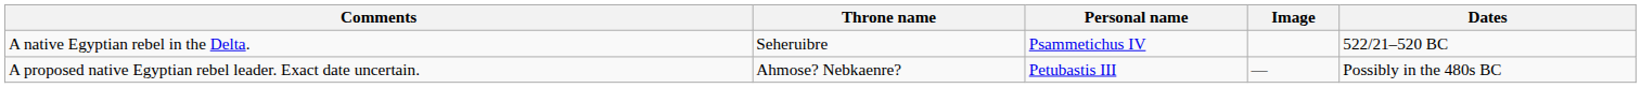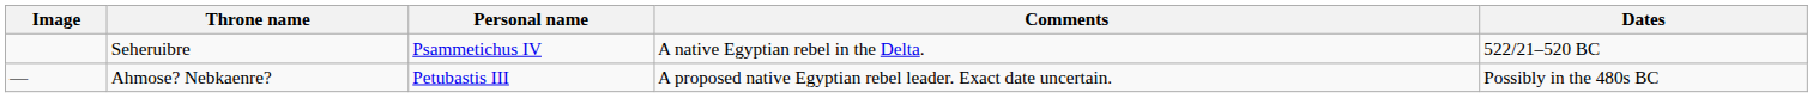columns swapped: Image <-> Comments
